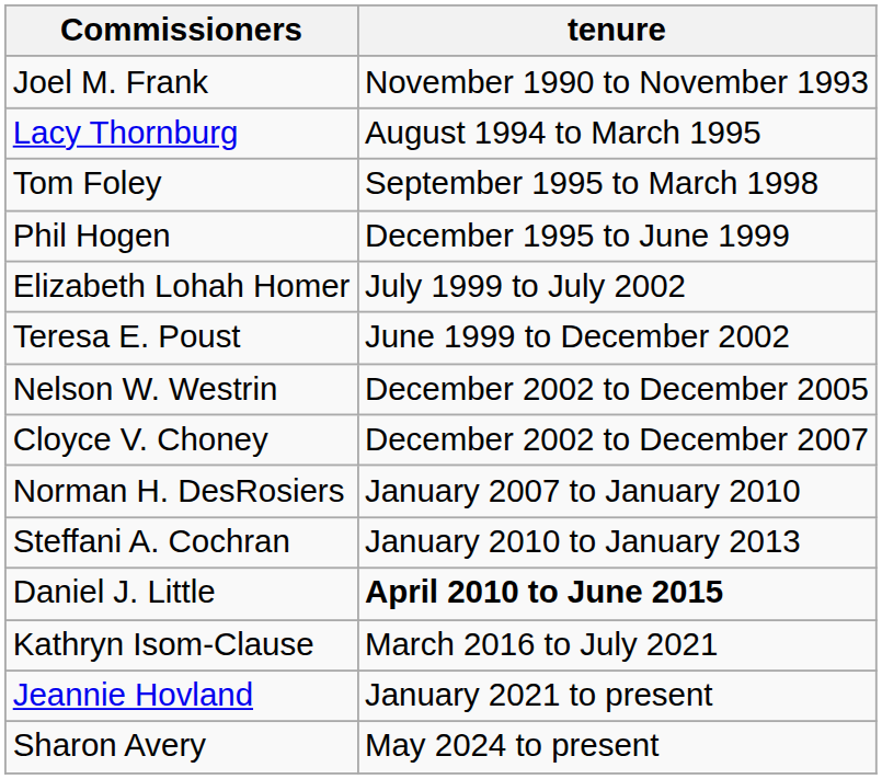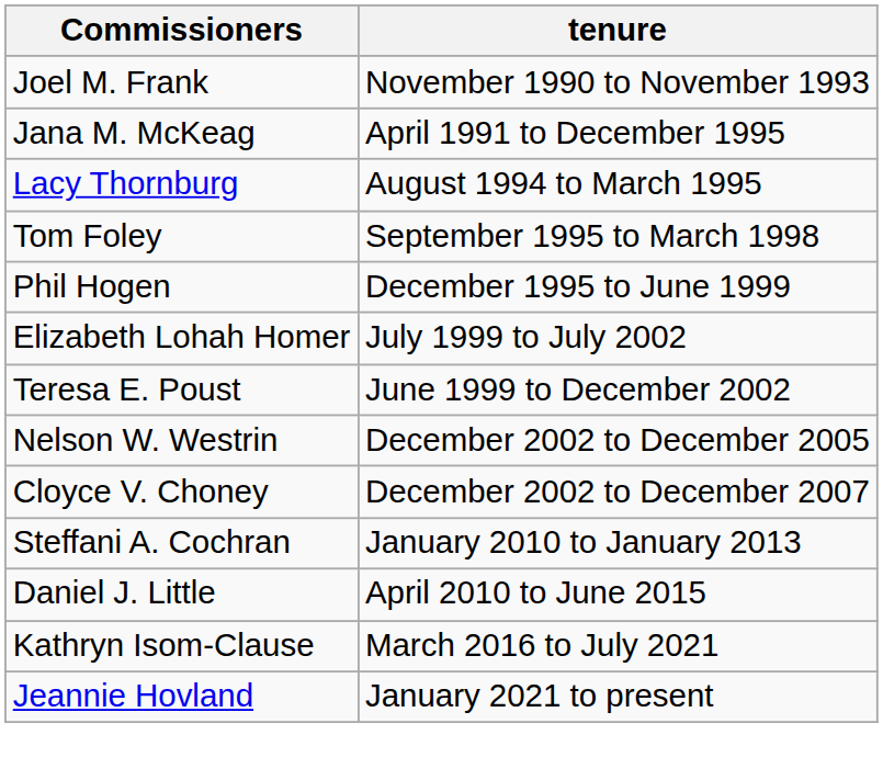+ row: Jana M. McKeag | April 1991 to December 1995
- row: Norman H. DesRosiers | January 2007 to January 2010
Daniel J. Little | tenure: bold -> normal
- row: Sharon Avery | May 2024 to present
